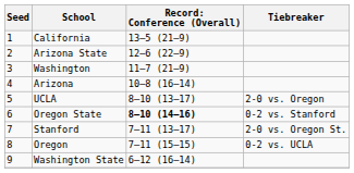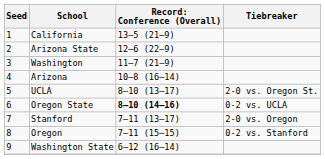UCLA | Tiebreaker: 2-0 vs. Oregon -> 2-0 vs. Oregon St.
Oregon State | Tiebreaker: 0-2 vs. Stanford -> 0-2 vs. UCLA
Stanford | Tiebreaker: 2-0 vs. Oregon St. -> 2-0 vs. Oregon
Oregon | Tiebreaker: 0-2 vs. UCLA -> 0-2 vs. Stanford
